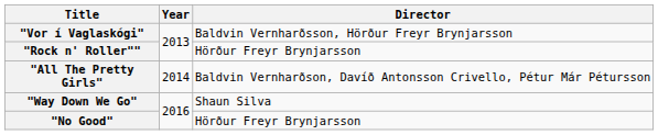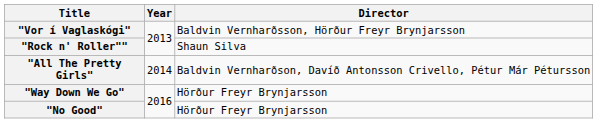"Rock n' Roller"" | Director: Hörður Freyr Brynjarsson -> Shaun Silva
"Way Down We Go" | Director: Shaun Silva -> Hörður Freyr Brynjarsson
